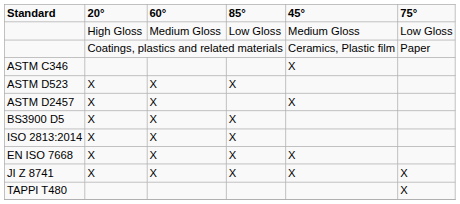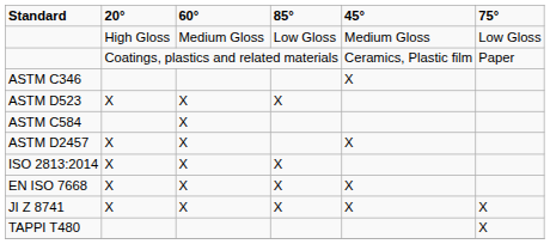+ row: ASTM C584 | X
- row: BS3900 D5 | X | X | X
